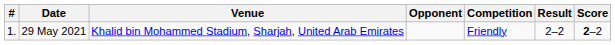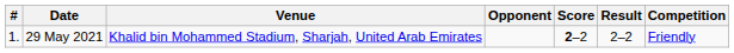columns swapped: Score <-> Competition
